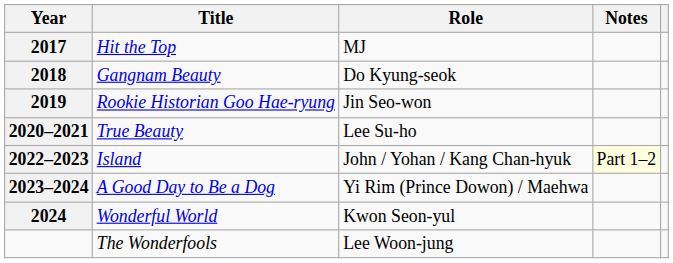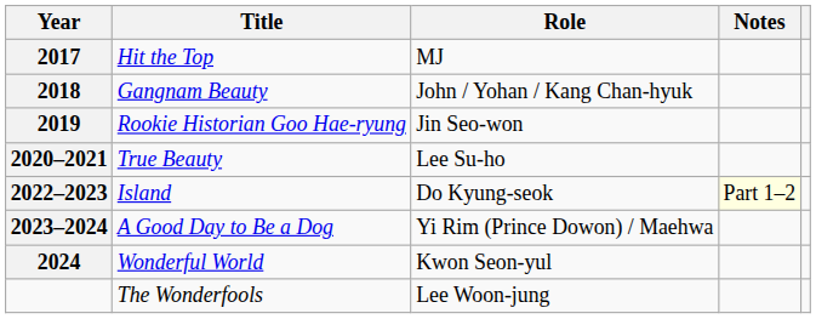Gangnam Beauty | Role: Do Kyung-seok -> John / Yohan / Kang Chan-hyuk
Island | Role: John / Yohan / Kang Chan-hyuk -> Do Kyung-seok
